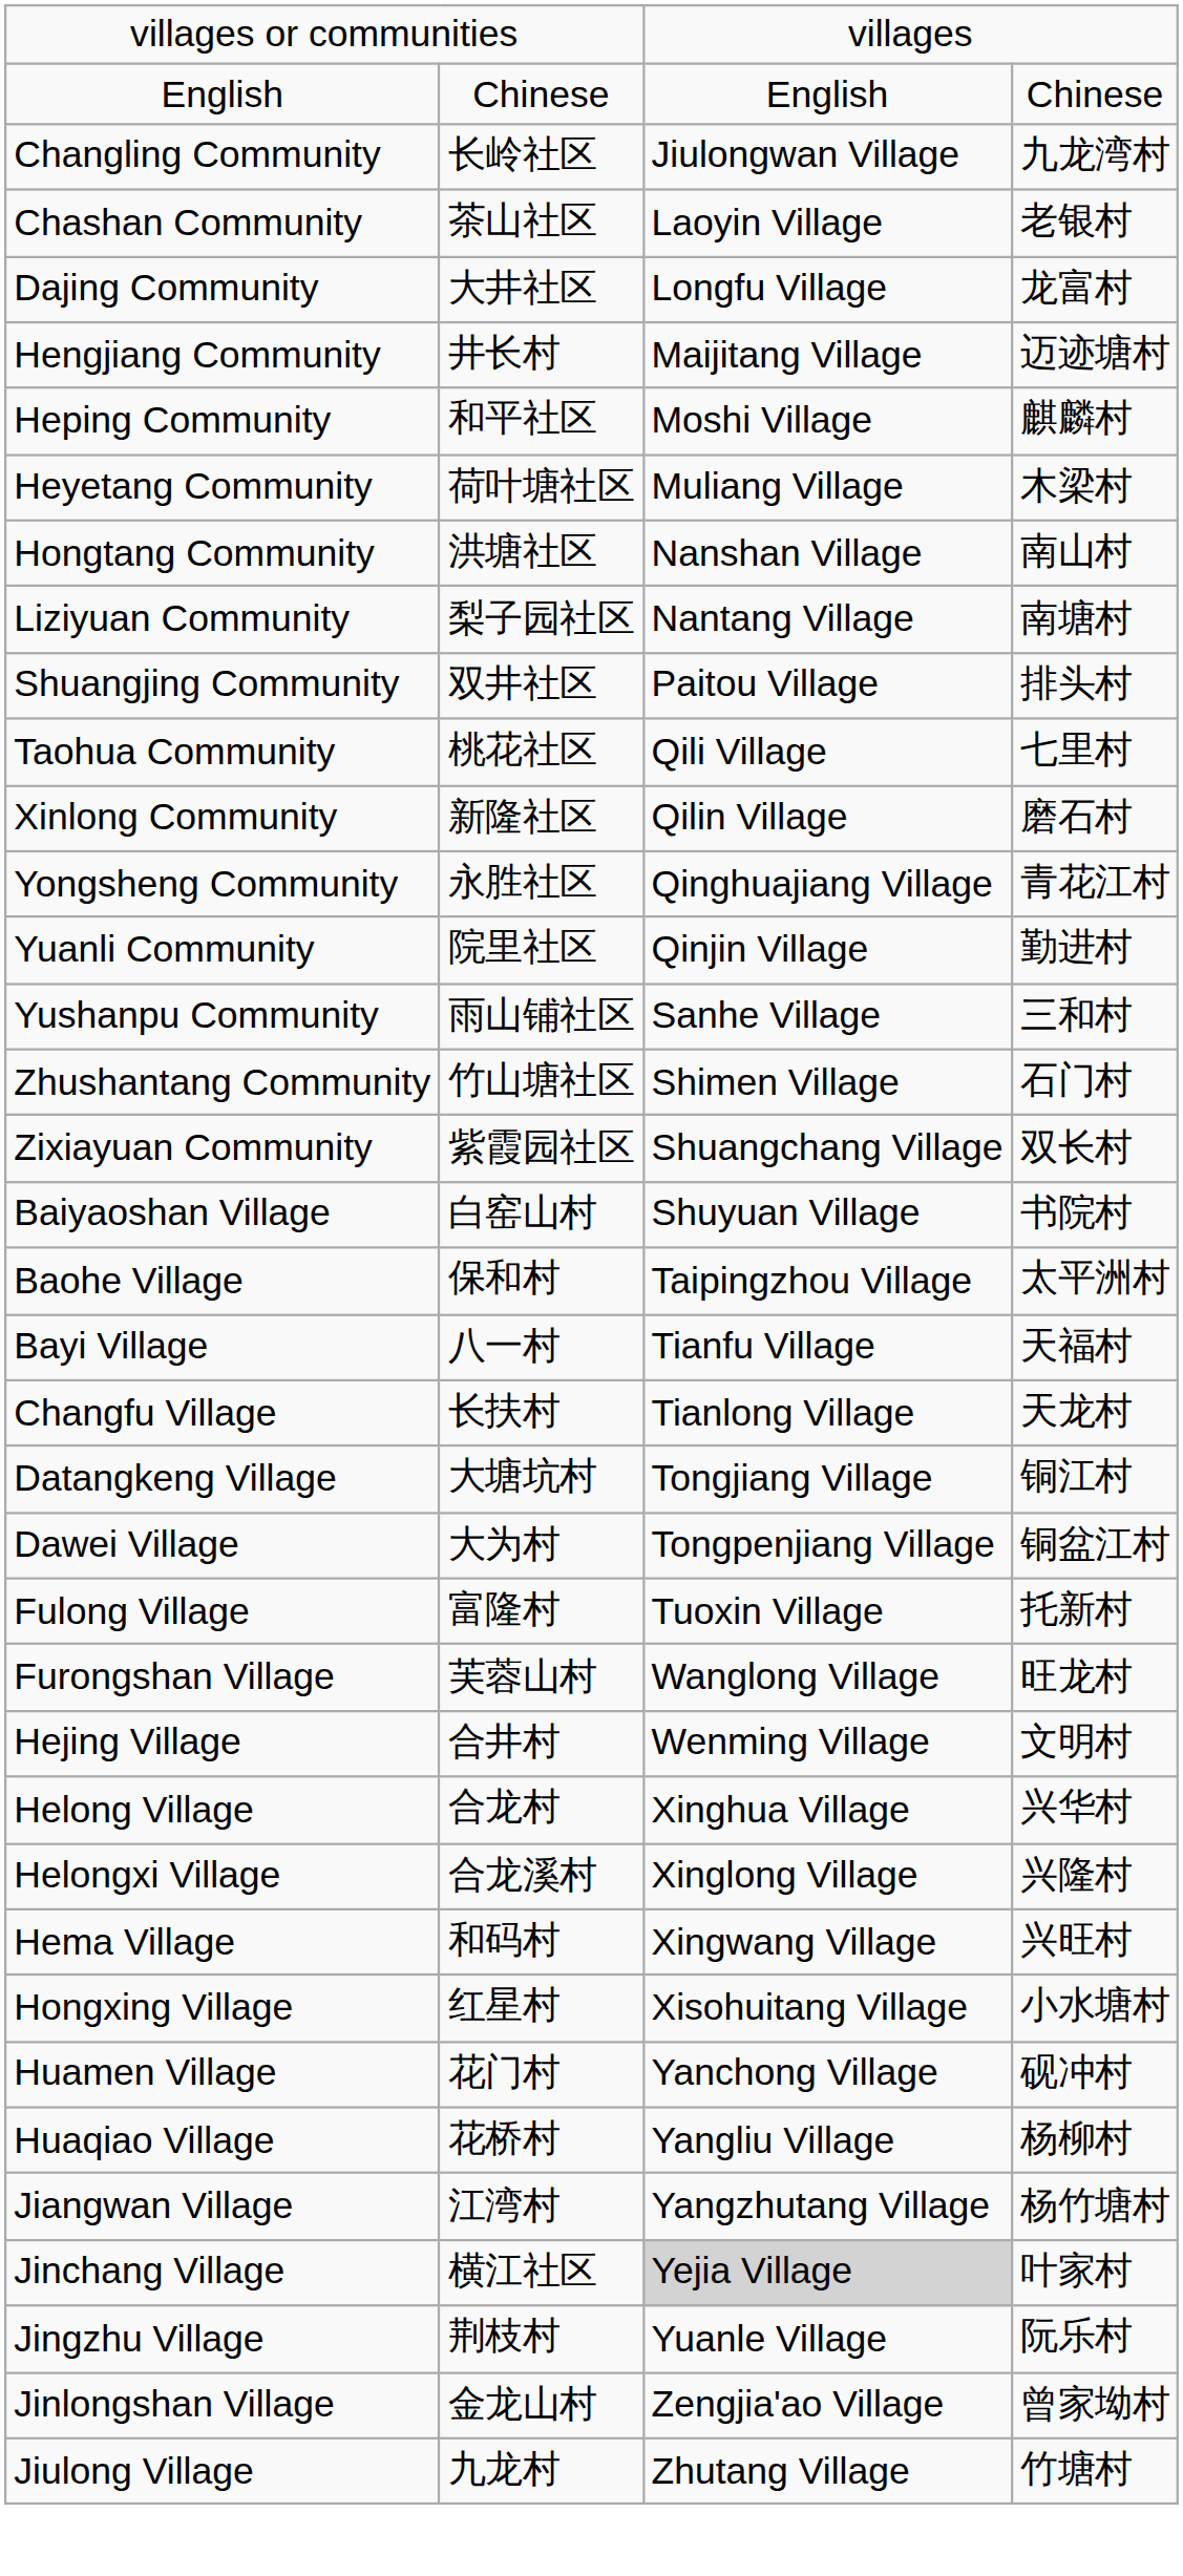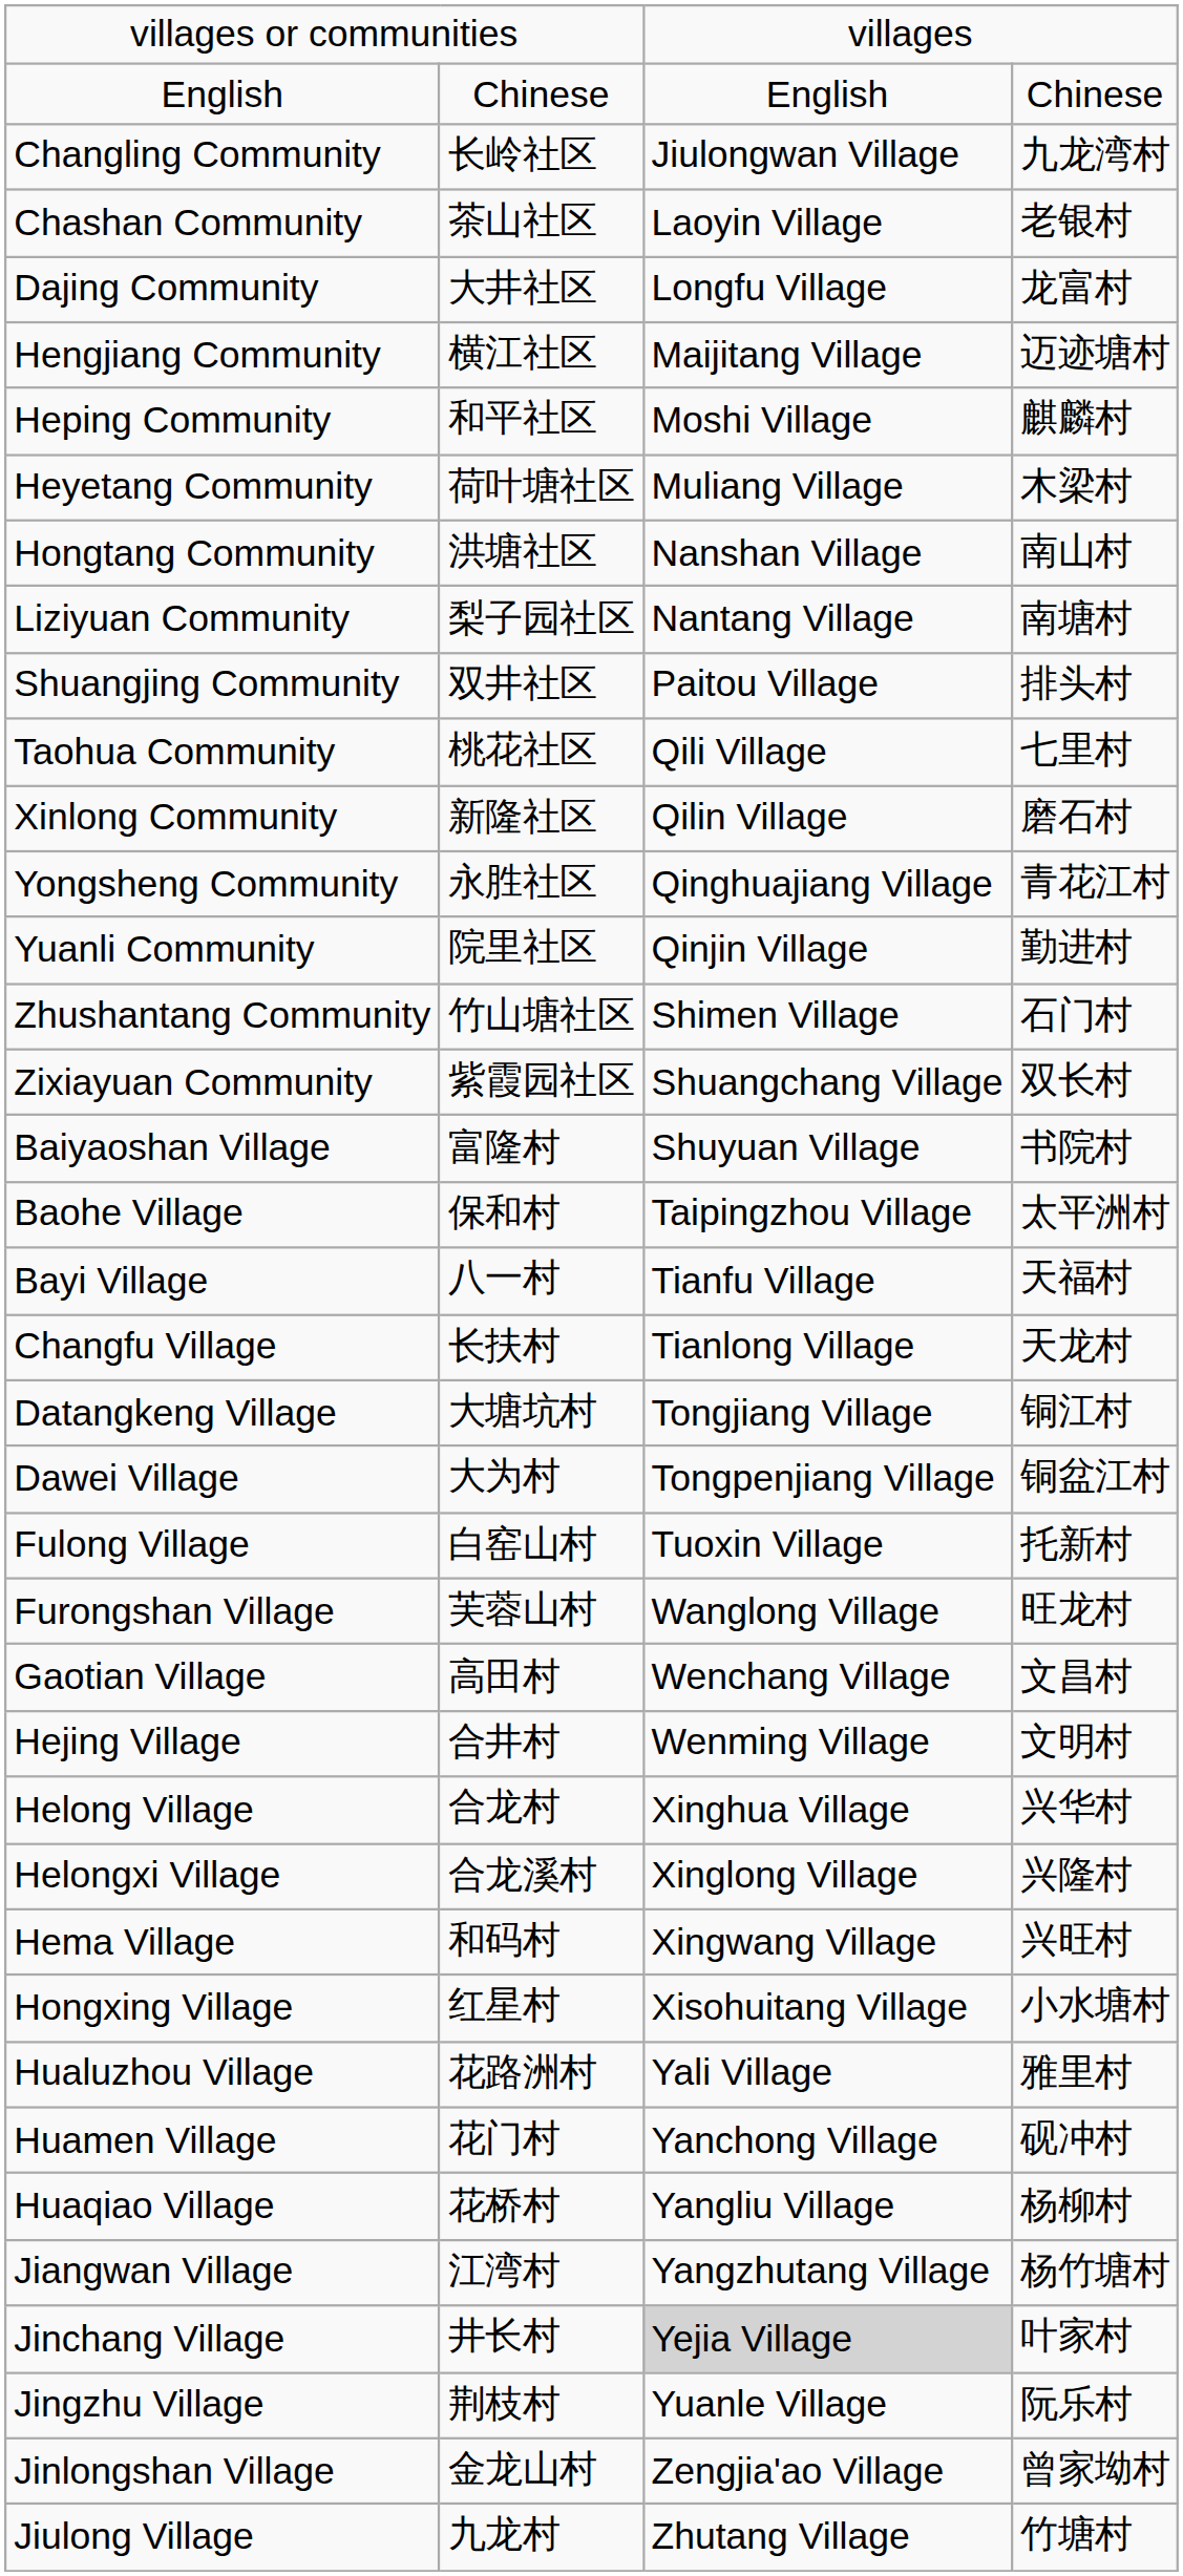Hengjiang Community | column 2: 井长村 -> 横江社区
- row: Yushanpu Community | 雨山铺社区 | Sanhe Village | 三和村
Baiyaoshan Village | column 2: 白窑山村 -> 富隆村
Fulong Village | column 2: 富隆村 -> 白窑山村
+ row: Gaotian Village | 高田村 | Wenchang Village | 文昌村
+ row: Hualuzhou Village | 花路洲村 | Yali Village | 雅里村
Jinchang Village | column 2: 横江社区 -> 井长村
